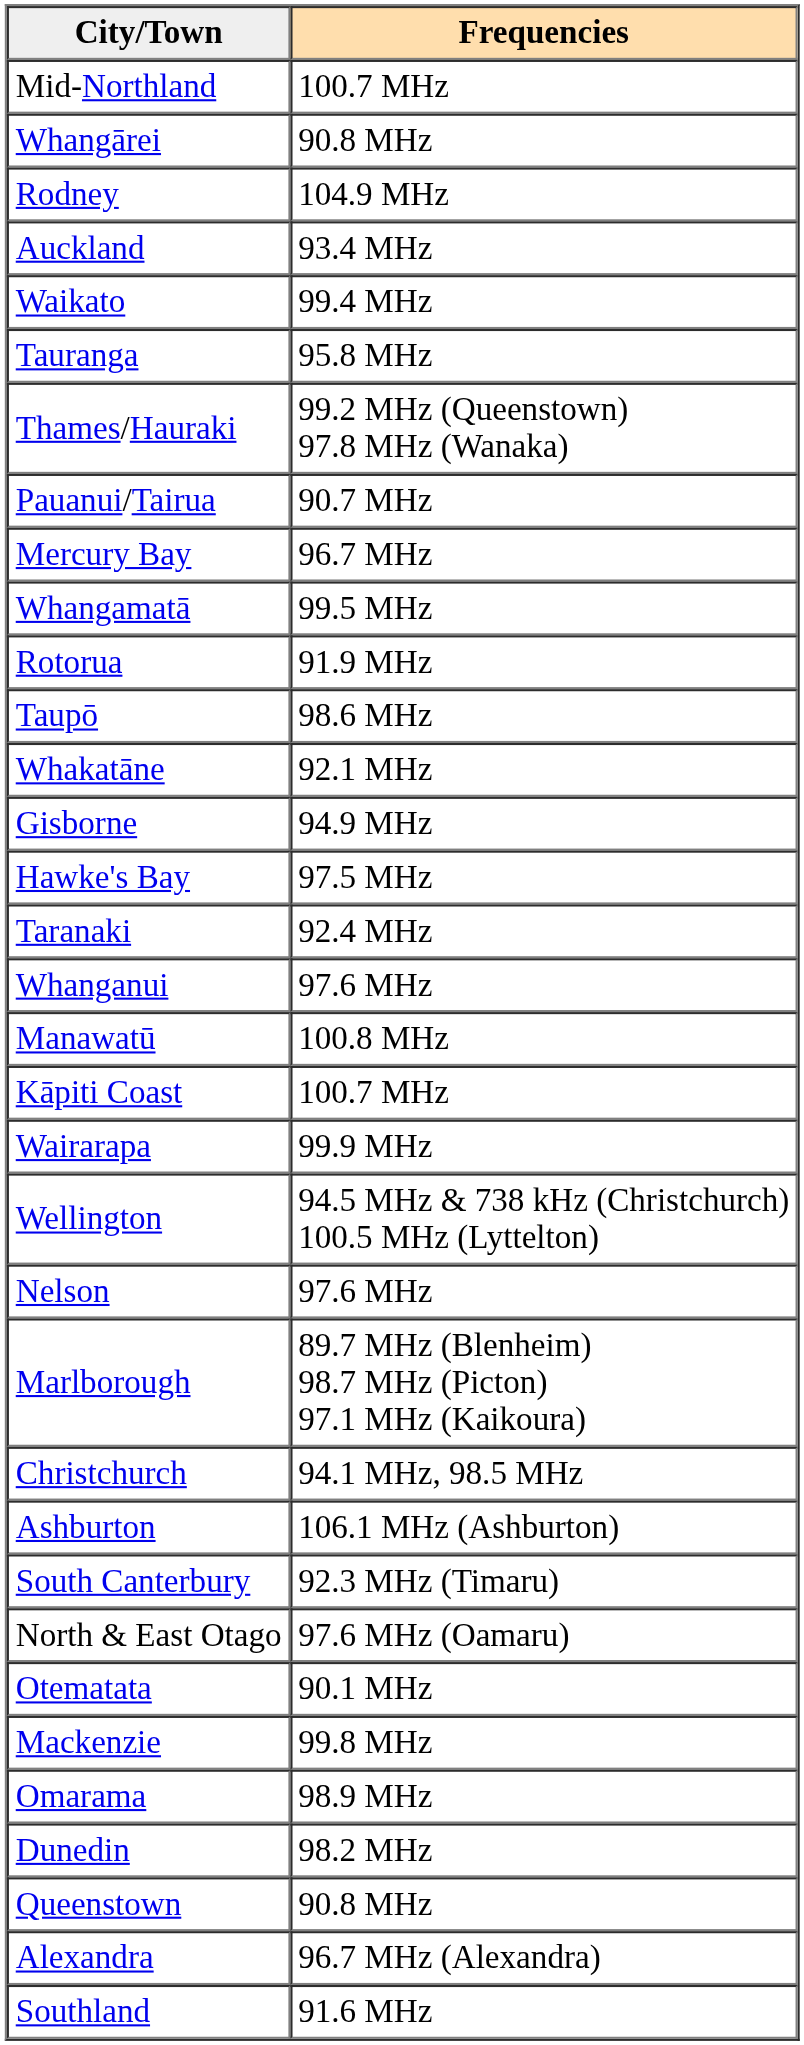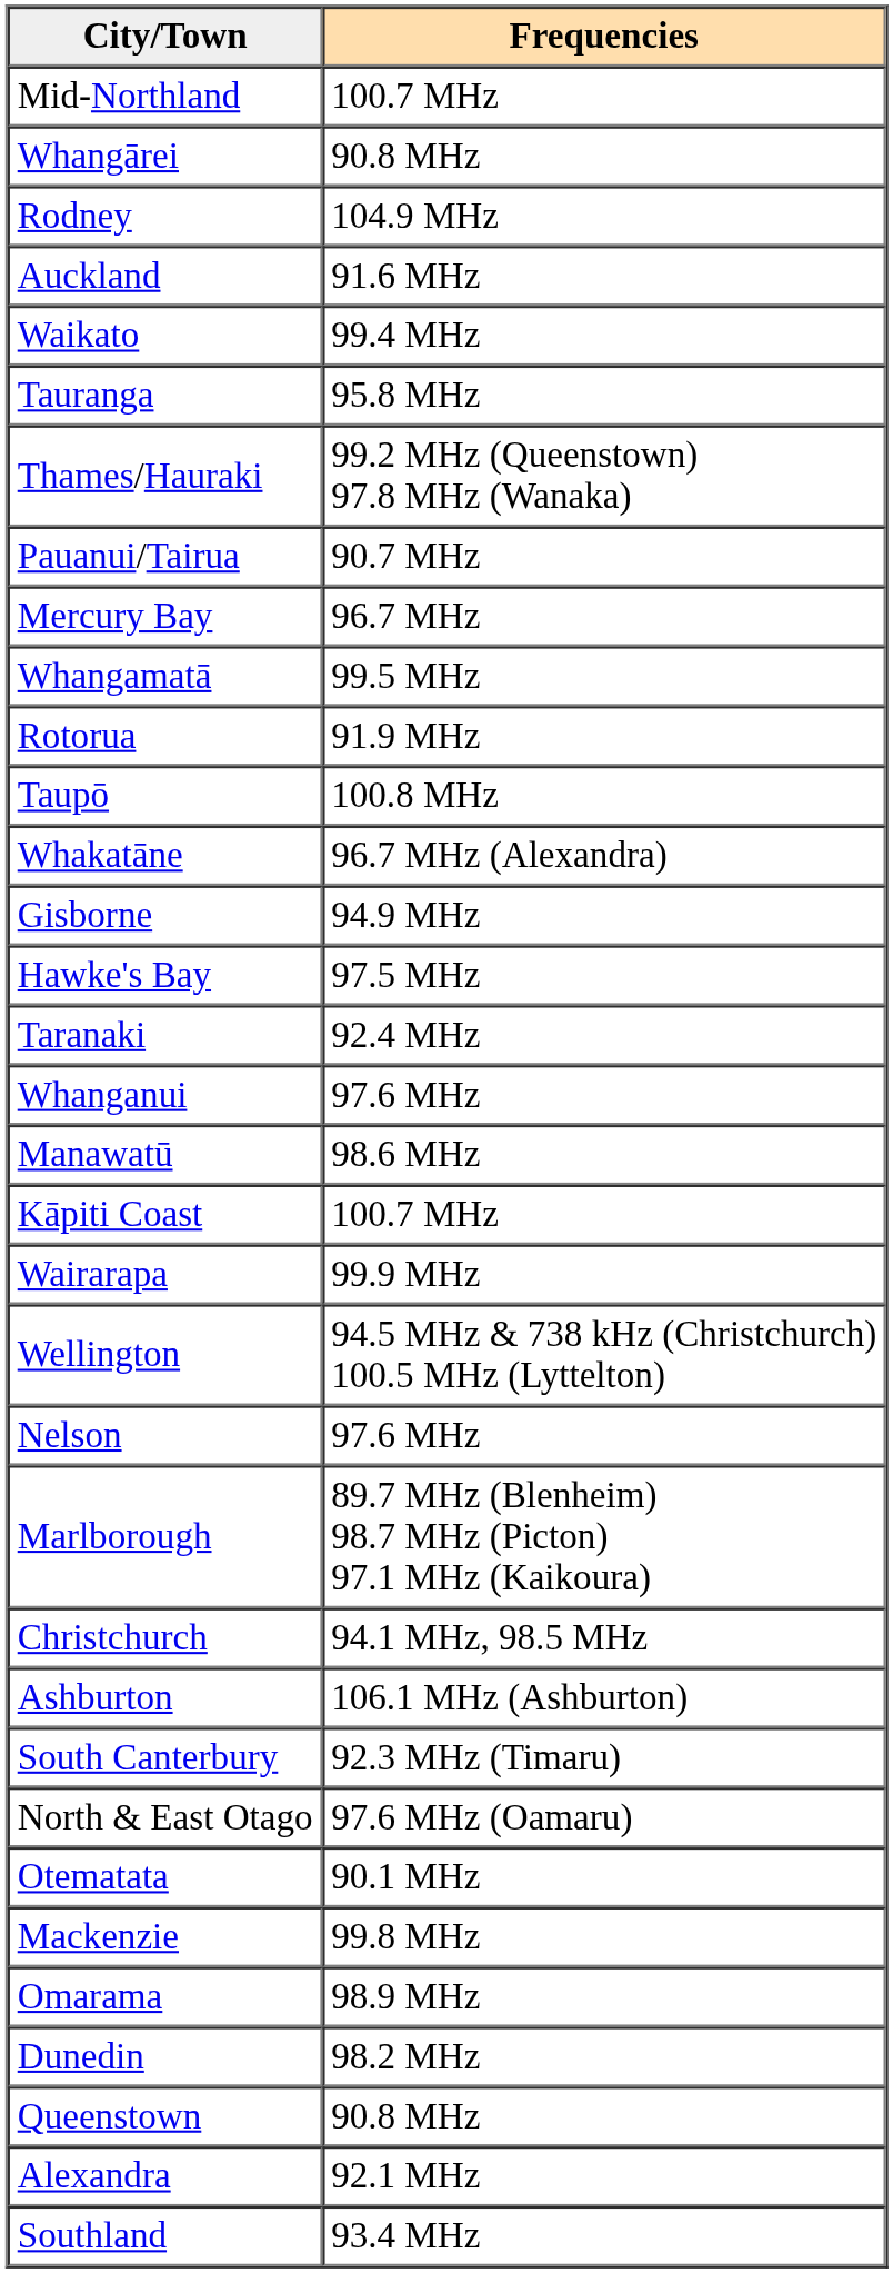Auckland | column 2: 93.4 MHz -> 91.6 MHz
Taupō | column 2: 98.6 MHz -> 100.8 MHz
Whakatāne | column 2: 92.1 MHz -> 96.7 MHz (Alexandra)
Manawatū | column 2: 100.8 MHz -> 98.6 MHz
Alexandra | column 2: 96.7 MHz (Alexandra) -> 92.1 MHz
Southland | column 2: 91.6 MHz -> 93.4 MHz
